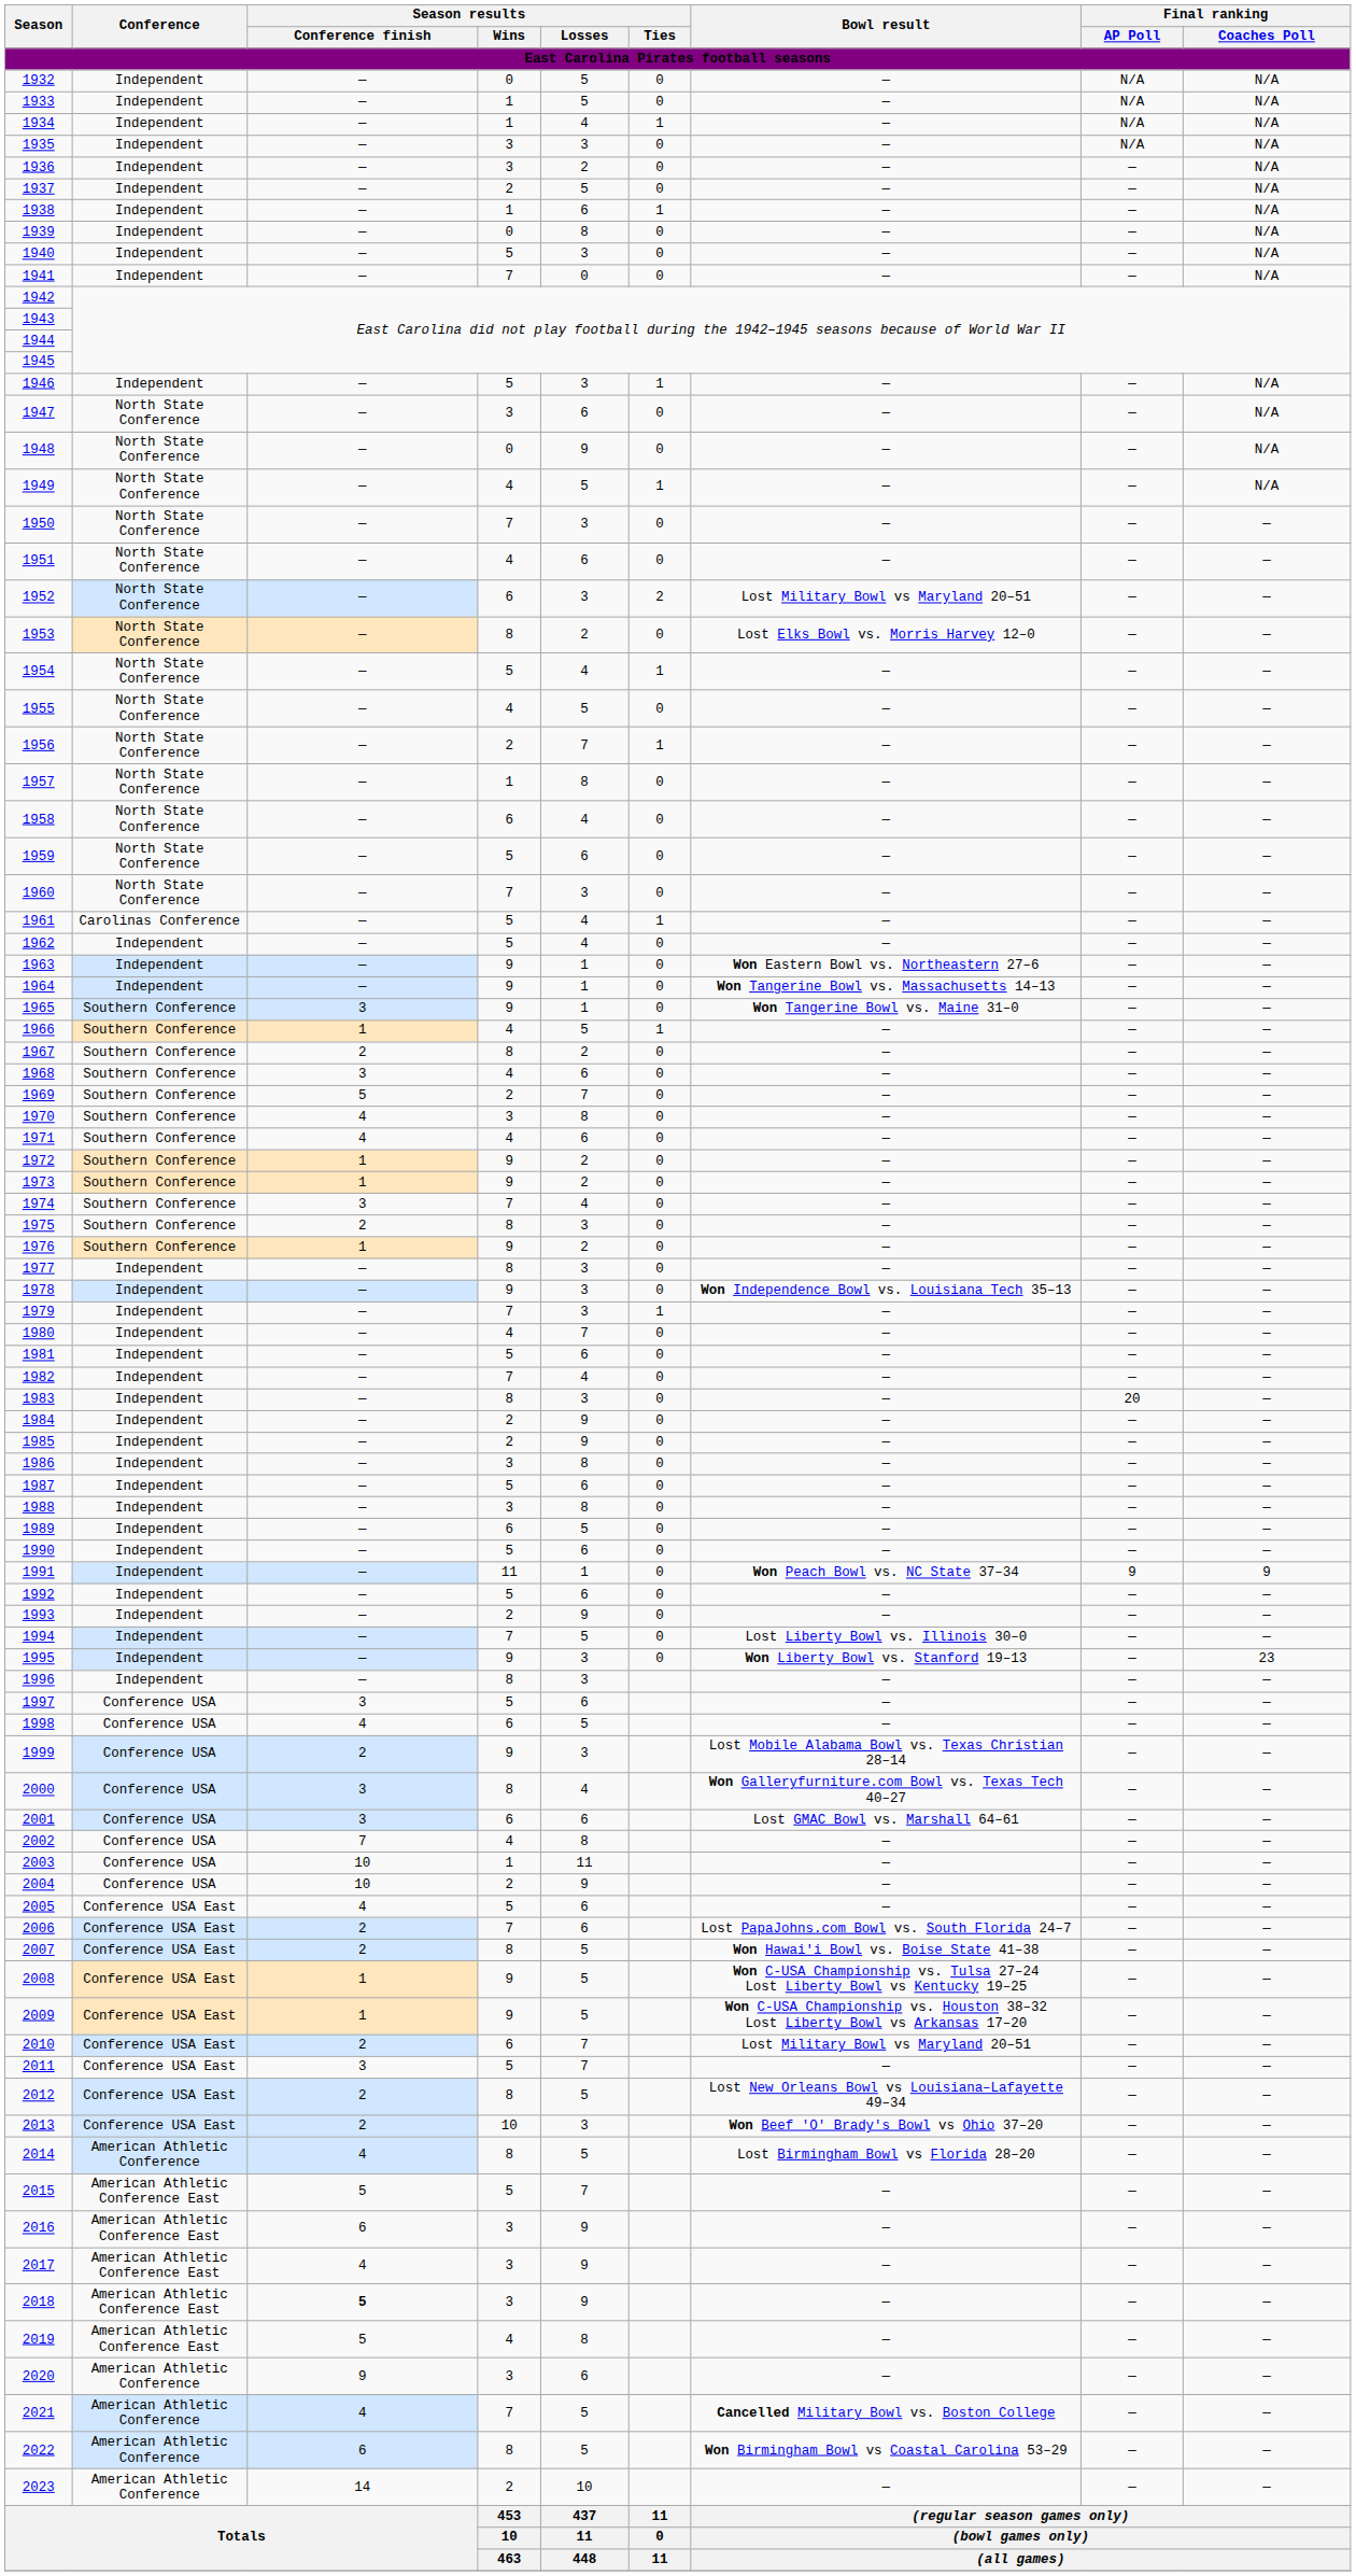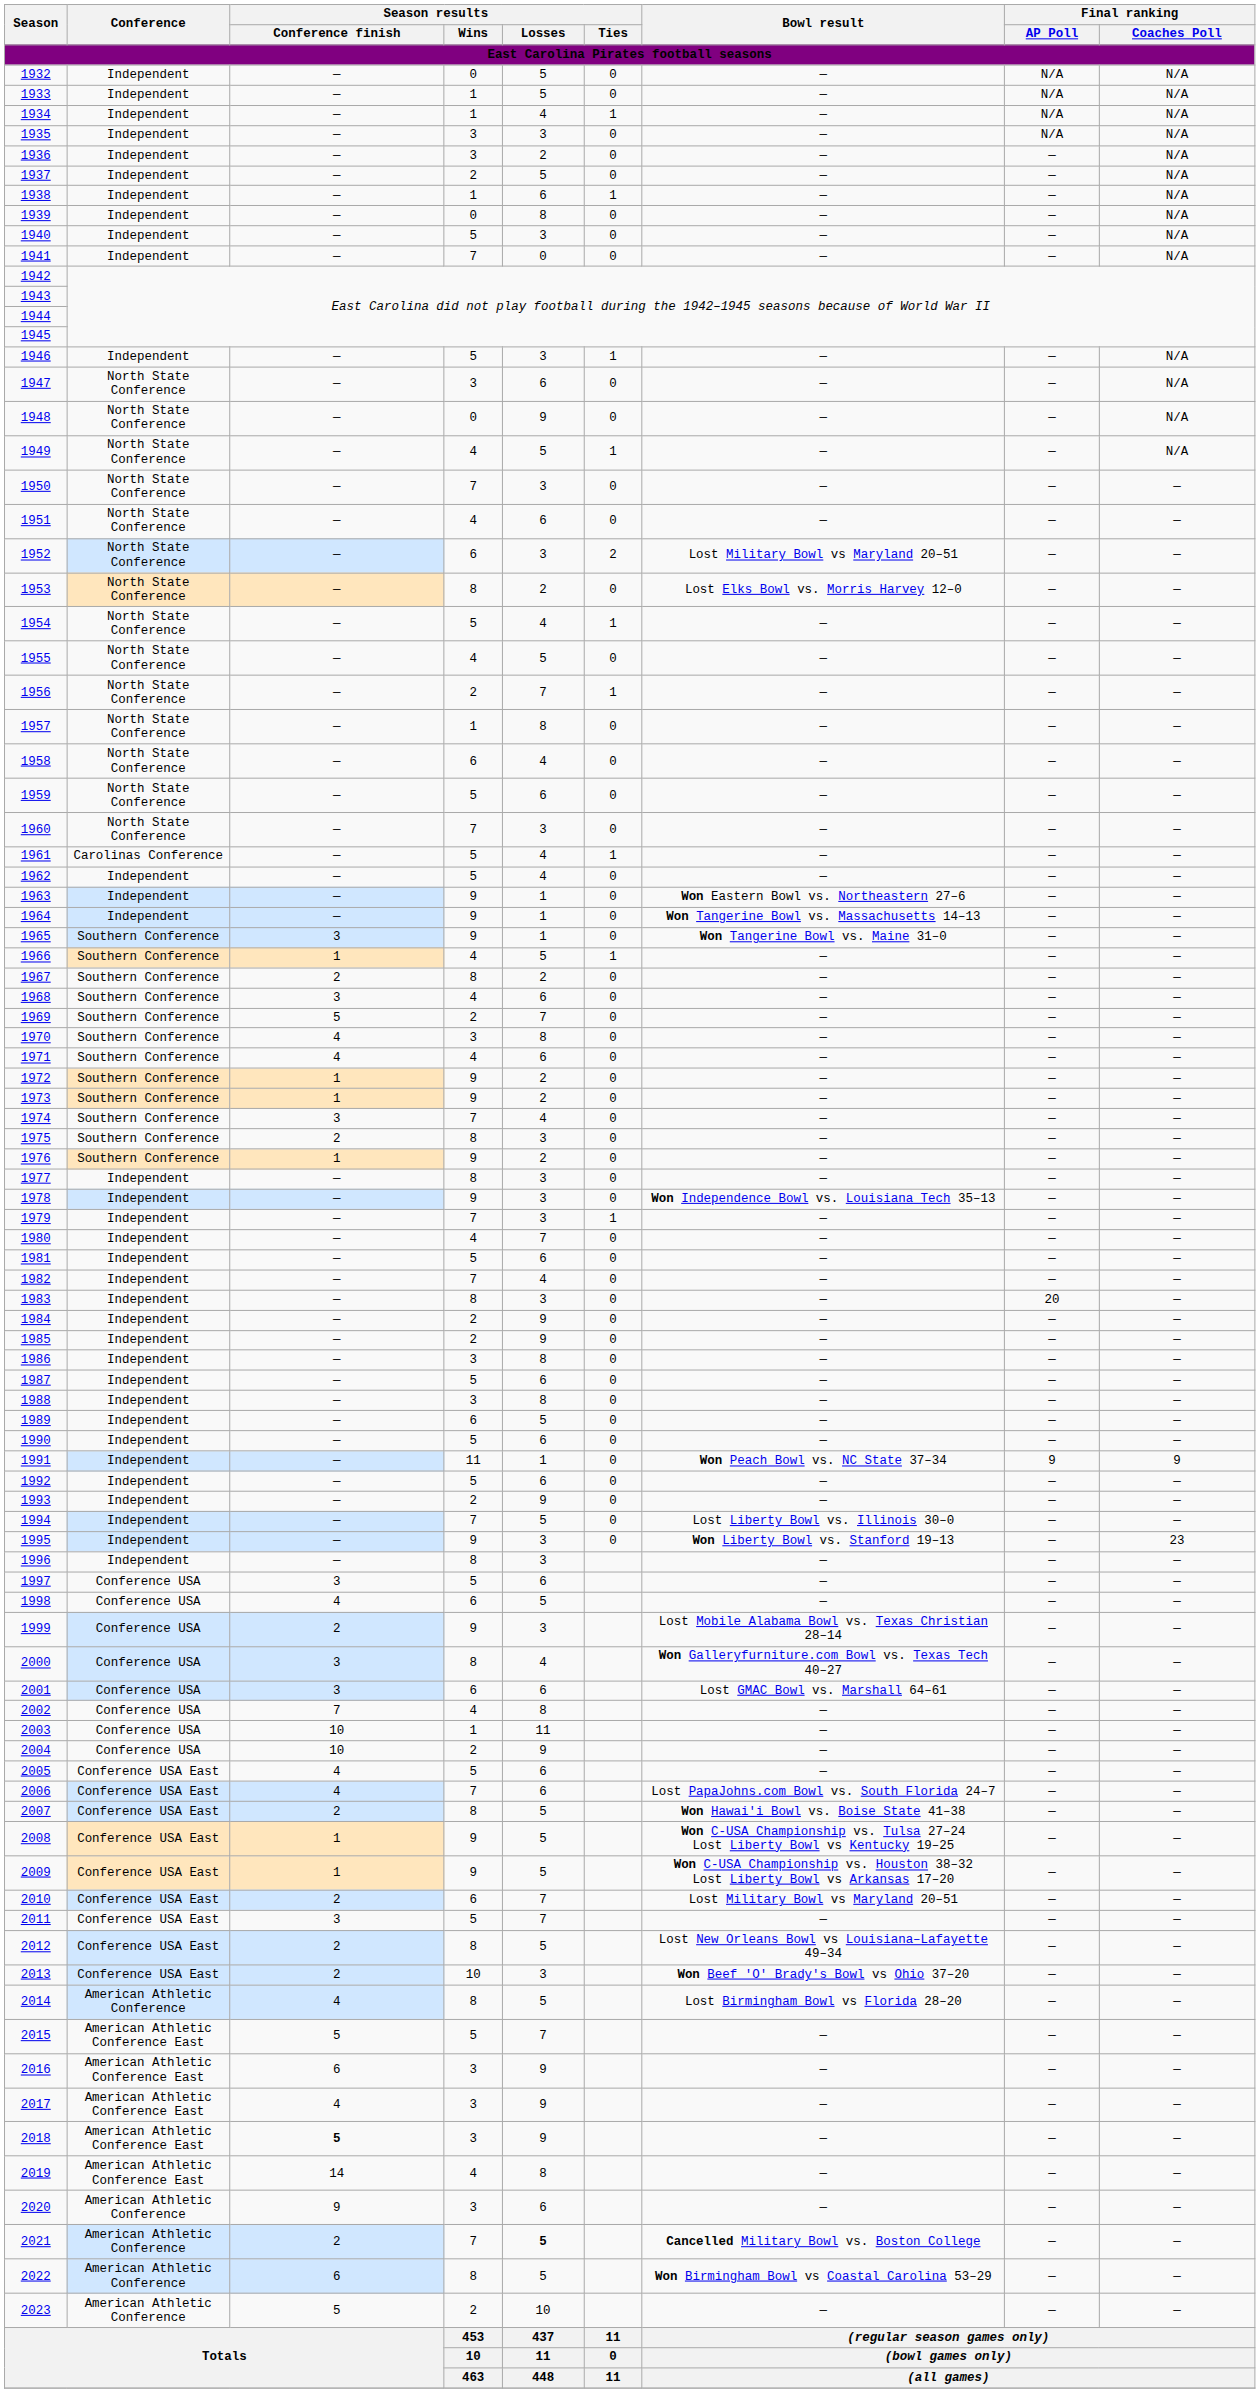2006 | Season results / Conference finish: 2 -> 4
2019 | Season results / Conference finish: 5 -> 14
2021 | Season results / Conference finish: 4 -> 2
2021 | Season results / Losses: normal -> bold
2023 | Season results / Conference finish: 14 -> 5
